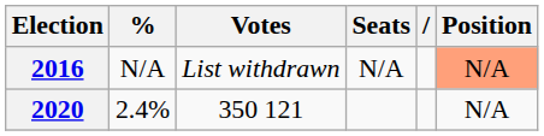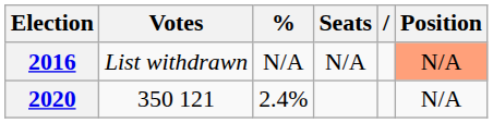columns swapped: Votes <-> %
